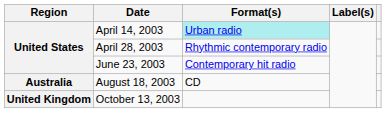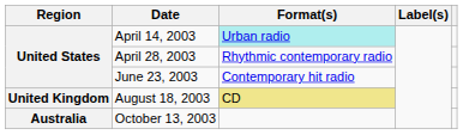August 18, 2003 | Region: Australia -> United Kingdom
August 18, 2003 | Format(s): no background -> khaki background
October 13, 2003 | Region: United Kingdom -> Australia
